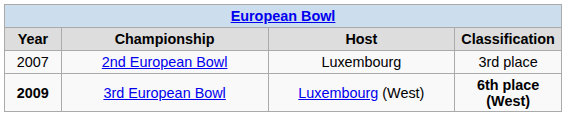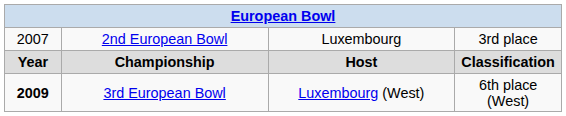rows swapped: Championship <-> 2nd European Bowl
3rd European Bowl | column 4: bold -> normal
